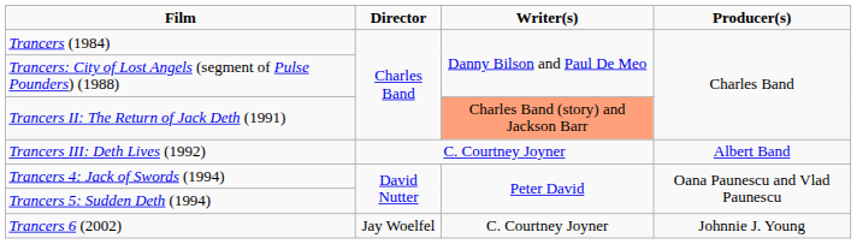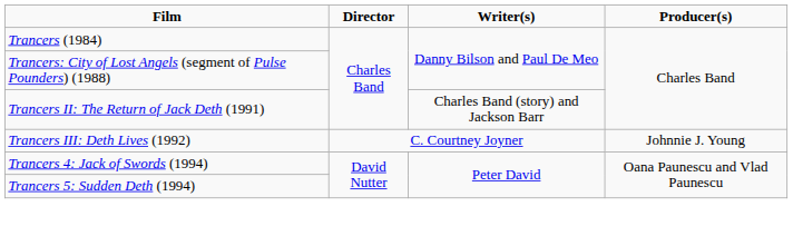Trancers II: The Return of Jack Deth (1991) | Writer(s): lightsalmon background -> no background
Trancers III: Deth Lives (1992) | Producer(s): Albert Band -> Johnnie J. Young
- row: Trancers 6 (2002) | Jay Woelfel | C. Courtney Joyner | Johnnie J. Young
